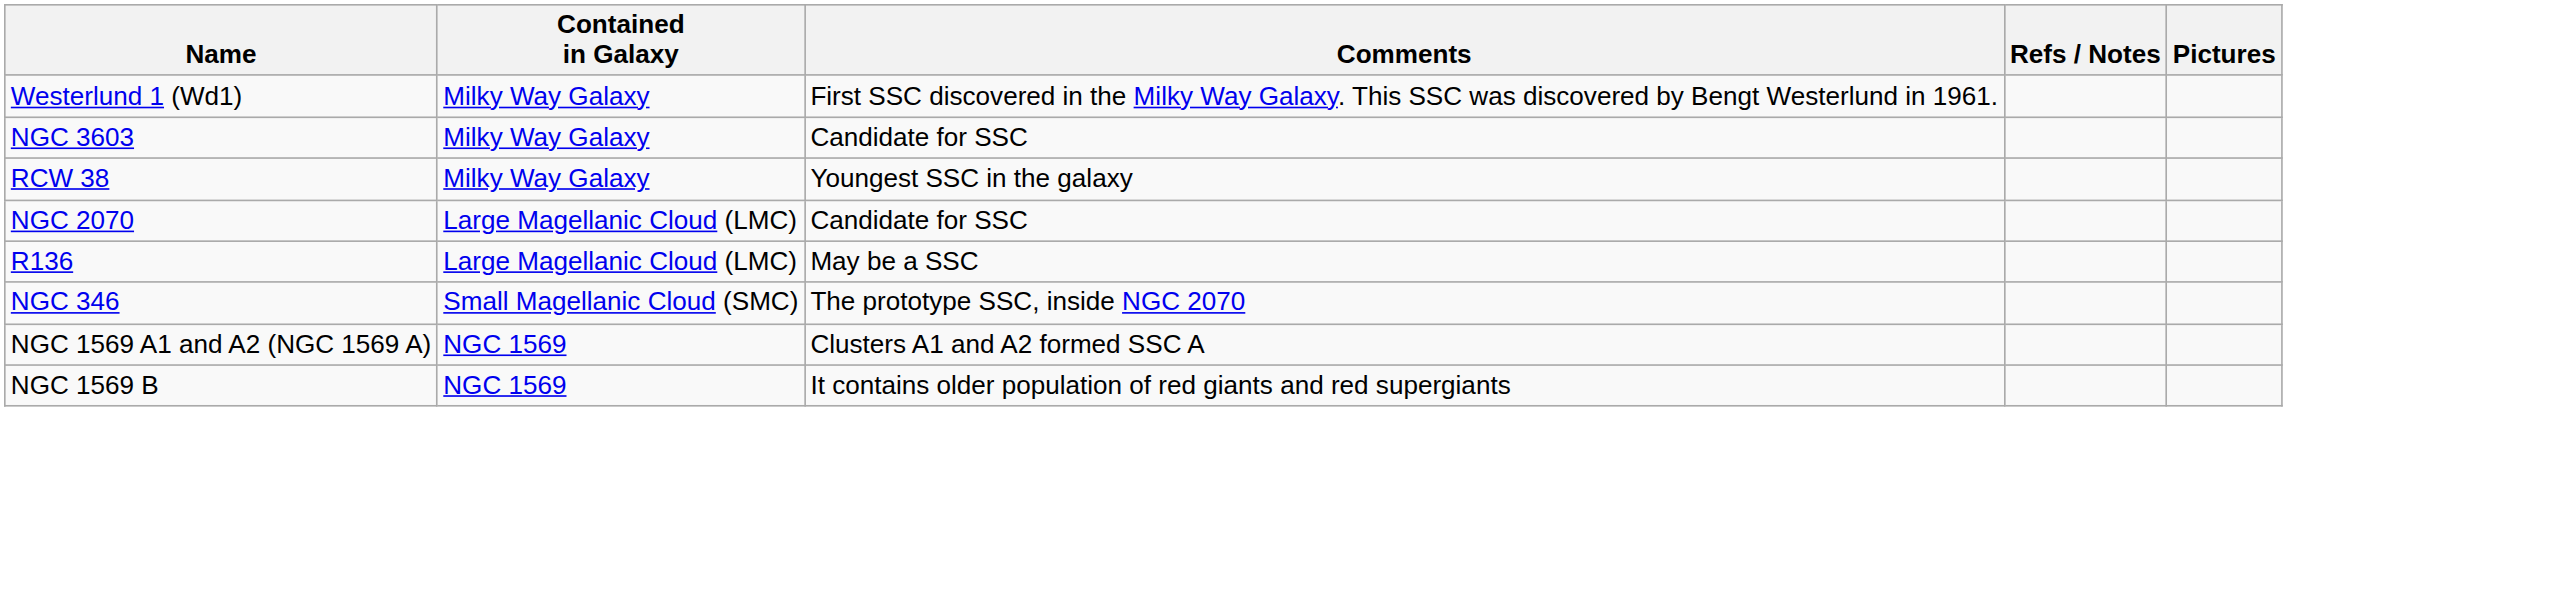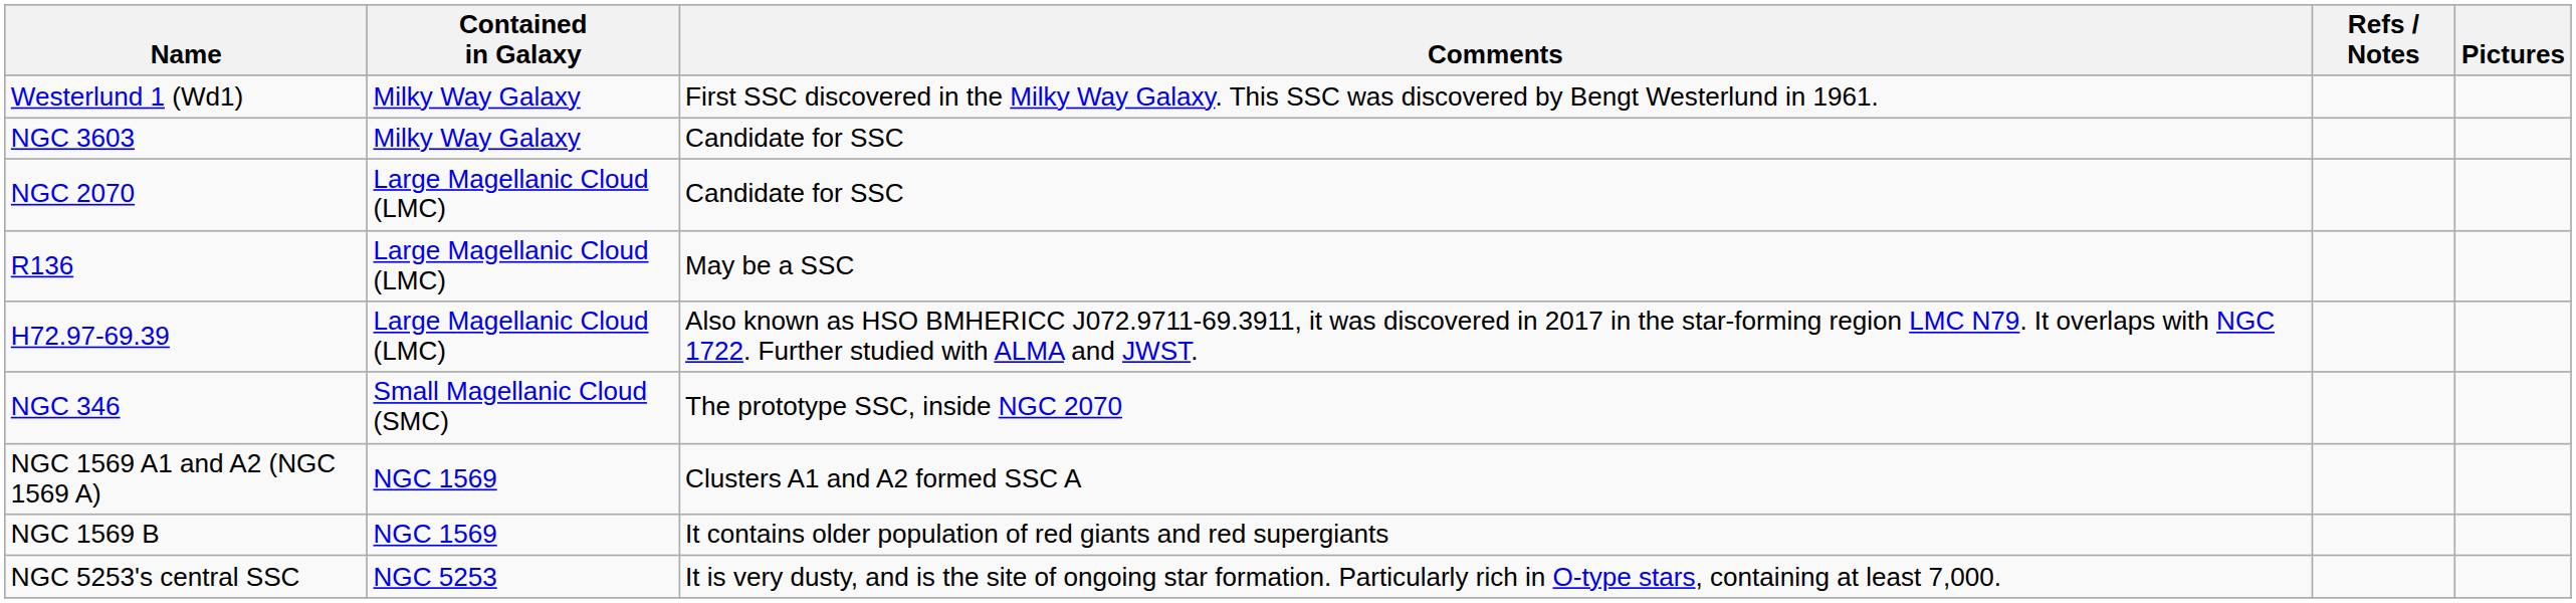- row: RCW 38 | Milky Way Galaxy | Youngest SSC in the galaxy
+ row: H72.97-69.39 | Large Magellanic Cloud (LMC) | Also known as HSO BMHERICC J072.9711-69.3911, it was discovered in 2017 in the star-forming region LMC N79. It overlaps with NGC 1722. Further studied with ALMA and JWST.
+ row: NGC 5253's central SSC | NGC 5253 | It is very dusty, and is the site of ongoing star formation. Particularly rich in O-type stars, containing at least 7,000.
